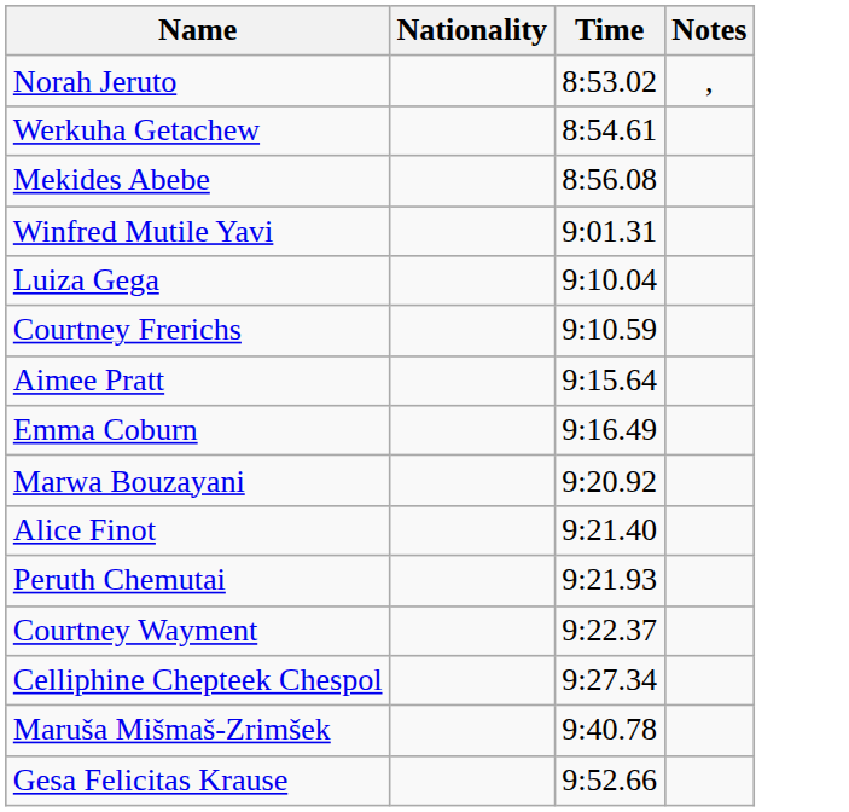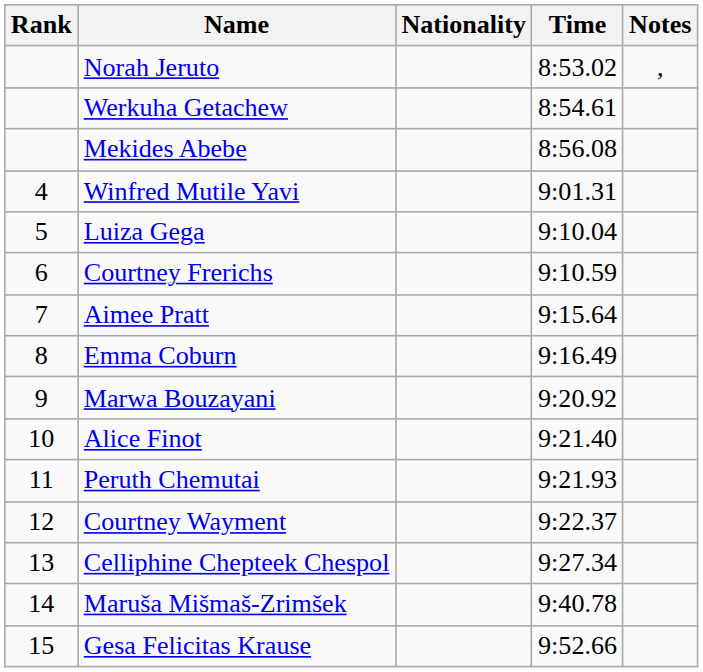+ column: Rank | 4 | 5 | 6 | 7 | 8 | 9 | 10 | 11 | 12 | 13 | 14 | 15
